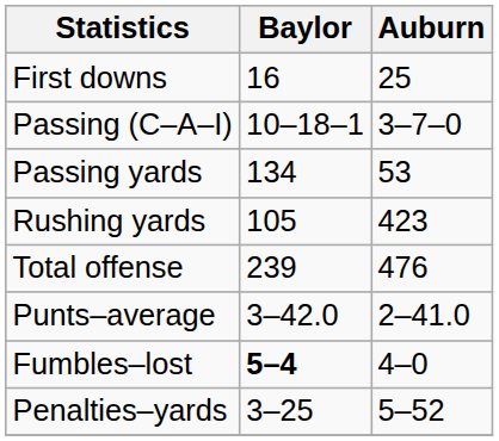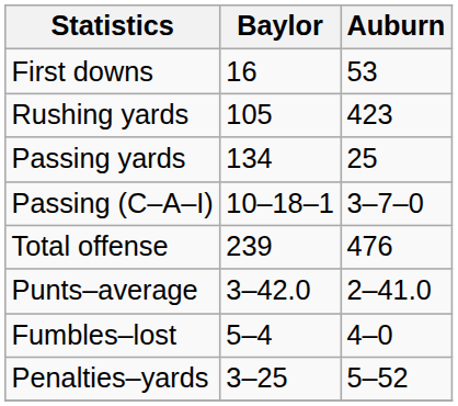First downs | Auburn: 25 -> 53
rows swapped: Rushing yards <-> Passing (C–A–I)
Passing yards | Auburn: 53 -> 25
Fumbles–lost | Baylor: bold -> normal
